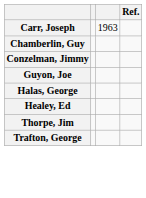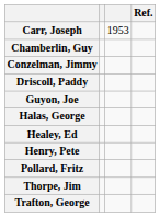Carr, Joseph | column 3: 1963 -> 1953
+ row: Driscoll, Paddy
+ row: Henry, Pete
+ row: Pollard, Fritz
